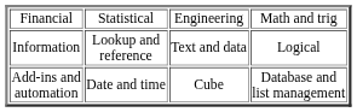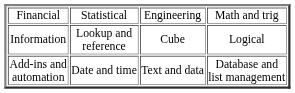Information | column 3: Text and data -> Cube
Add-ins and automation | column 3: Cube -> Text and data
